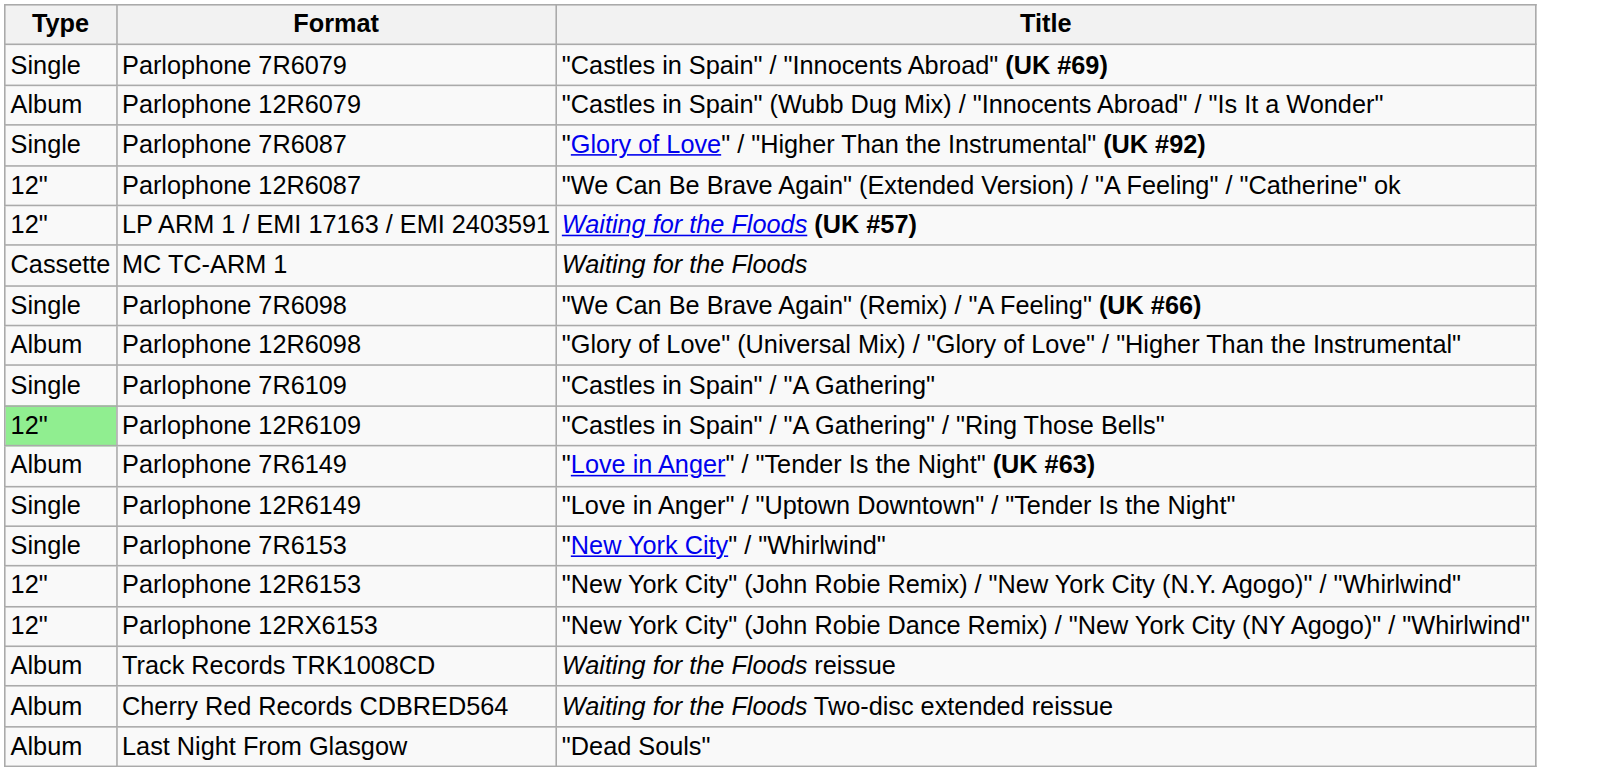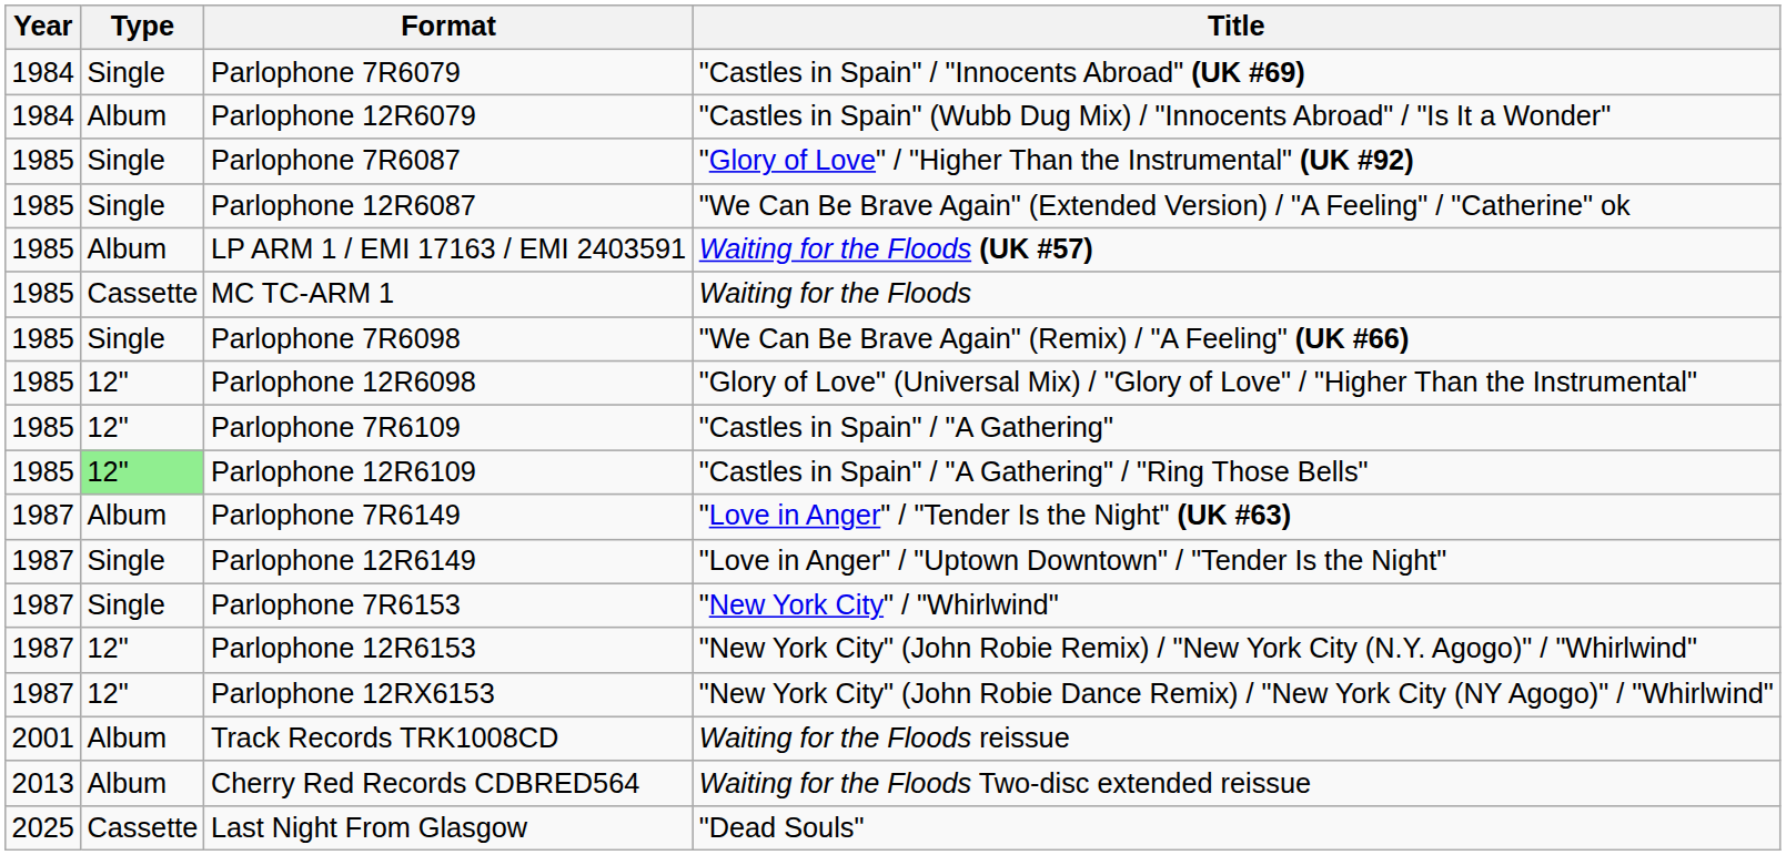+ column: Year | 1984 | 1984 | 1985 | 1985 | 1985 | 1985 | 1985 | 1985 | 1985 | 1985 | 1987 | 1987 | 1987 | 1987 | 1987 | 2001 | 2013 | 2025
Parlophone 12R6087 | Type: 12" -> Single
LP ARM 1 / EMI 17163 / EMI 2403591 | Type: 12" -> Album
Parlophone 12R6098 | Type: Album -> 12"
Parlophone 7R6109 | Type: Single -> 12"
Last Night From Glasgow | Type: Album -> Cassette
